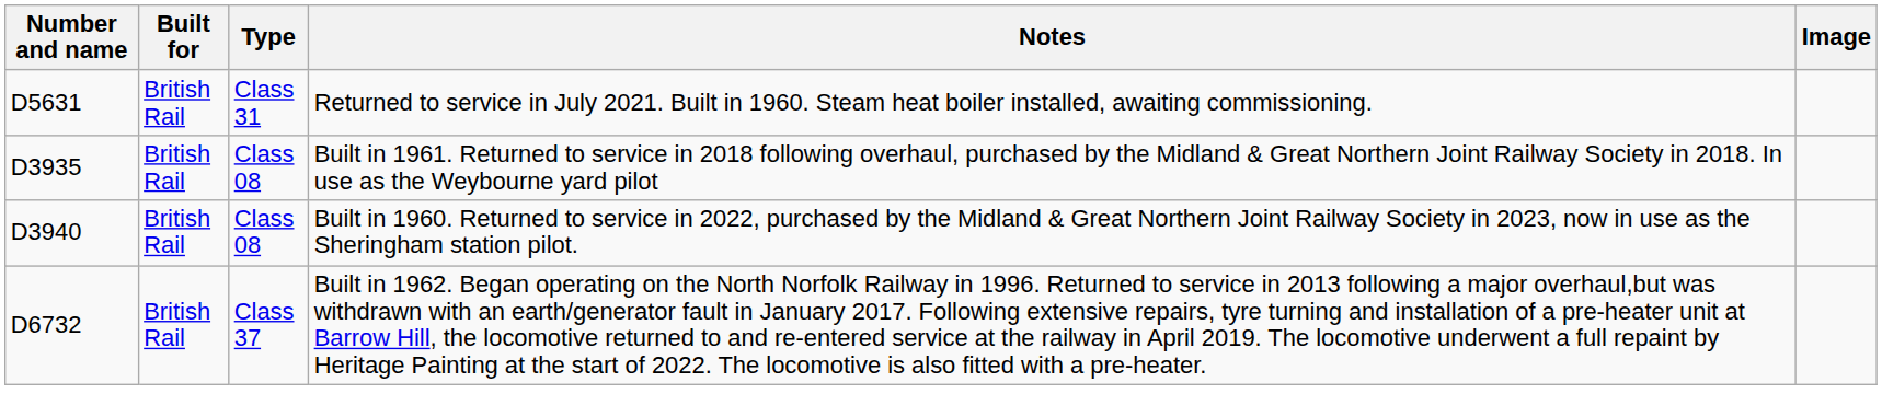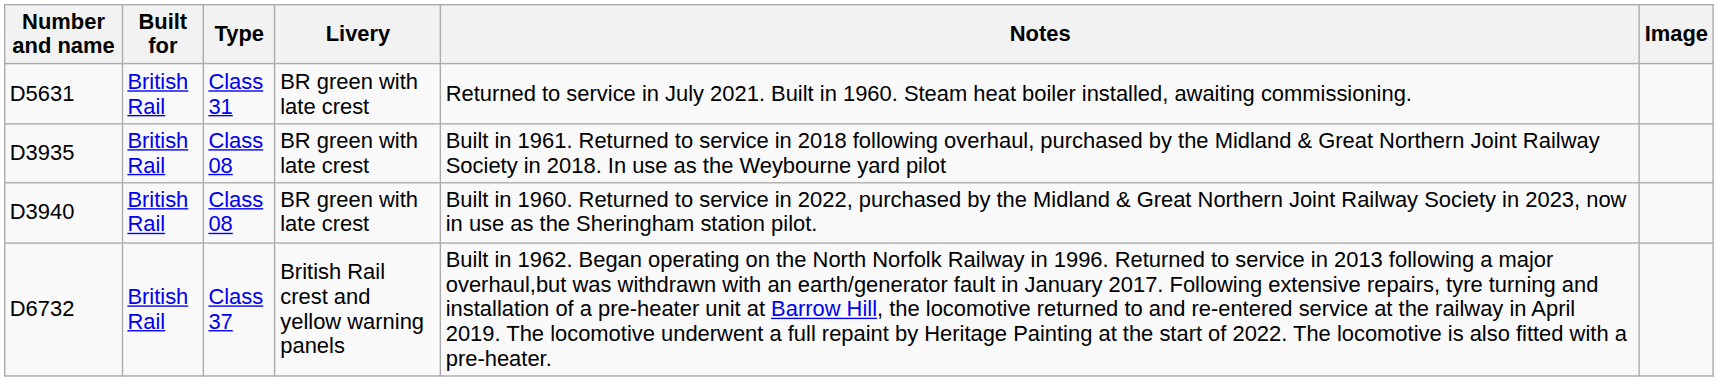+ column: Livery | BR green with late crest | BR green with late crest | BR green with late crest | British Rail crest and yellow warning panels
